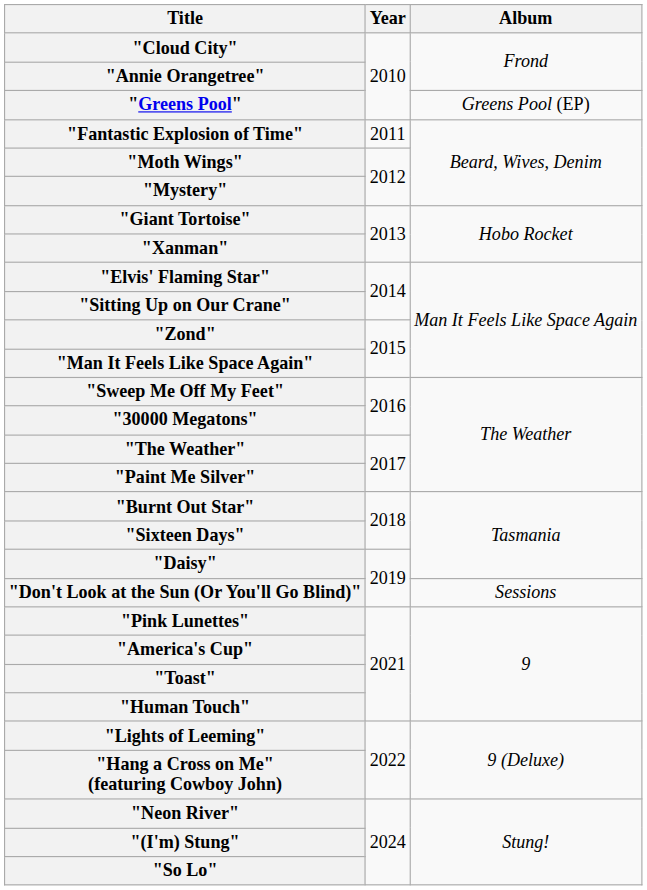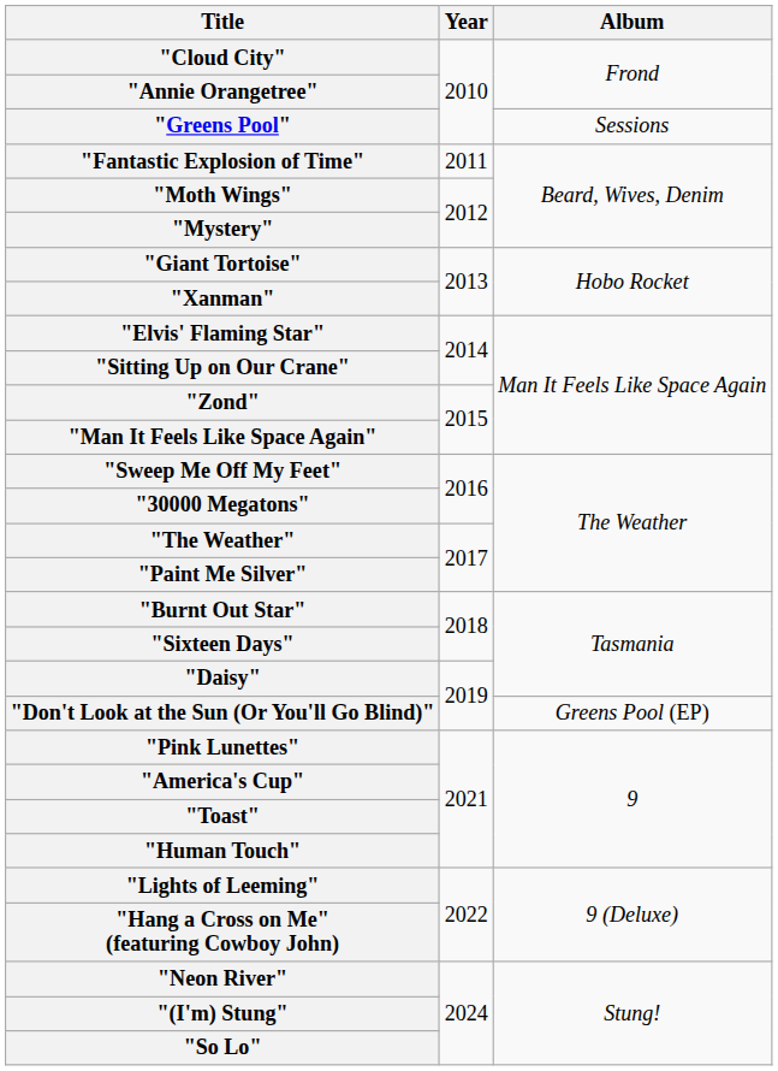"Greens Pool" | Album: Greens Pool (EP) -> Sessions
"Don't Look at the Sun (Or You'll Go Blind)" | Album: Sessions -> Greens Pool (EP)
